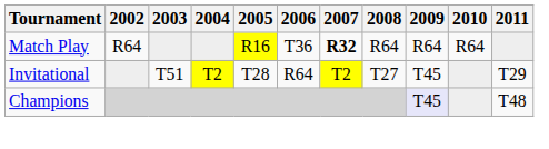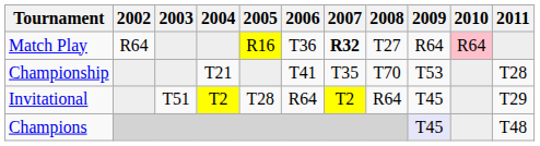Match Play | 2008: R64 -> T27
Match Play | 2010: no background -> pink background
+ row: Championship | T21 | T41 | T35 | T70 | T53 | T28
Invitational | 2008: T27 -> R64
